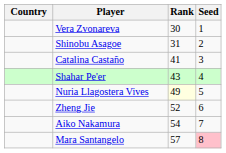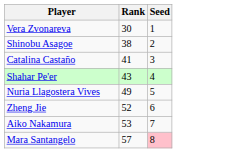- column: Country
Shinobu Asagoe | Rank: 31 -> 38
Nuria Llagostera Vives | Rank: lightyellow background -> no background
Aiko Nakamura | Rank: 54 -> 53
